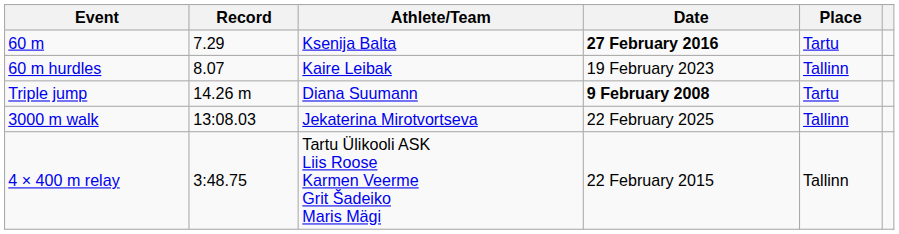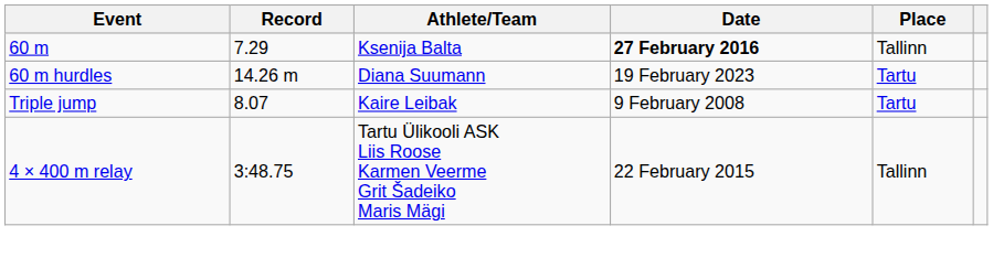60 m | Place: Tartu -> Tallinn
60 m hurdles | Record: 8.07 -> 14.26 m
60 m hurdles | Athlete/Team: Kaire Leibak -> Diana Suumann
60 m hurdles | Place: Tallinn -> Tartu
Triple jump | Record: 14.26 m -> 8.07
Triple jump | Athlete/Team: Diana Suumann -> Kaire Leibak
Triple jump | Date: bold -> normal
- row: 3000 m walk | 13:08.03 | Jekaterina Mirotvortseva | 22 February 2025 | Tallinn
